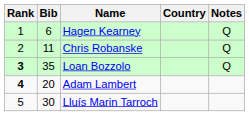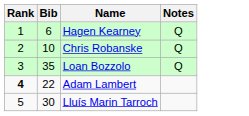- column: Country
Chris Robanske | Bib: 11 -> 10
Loan Bozzolo | Rank: bold -> normal
Adam Lambert | Bib: 20 -> 22
